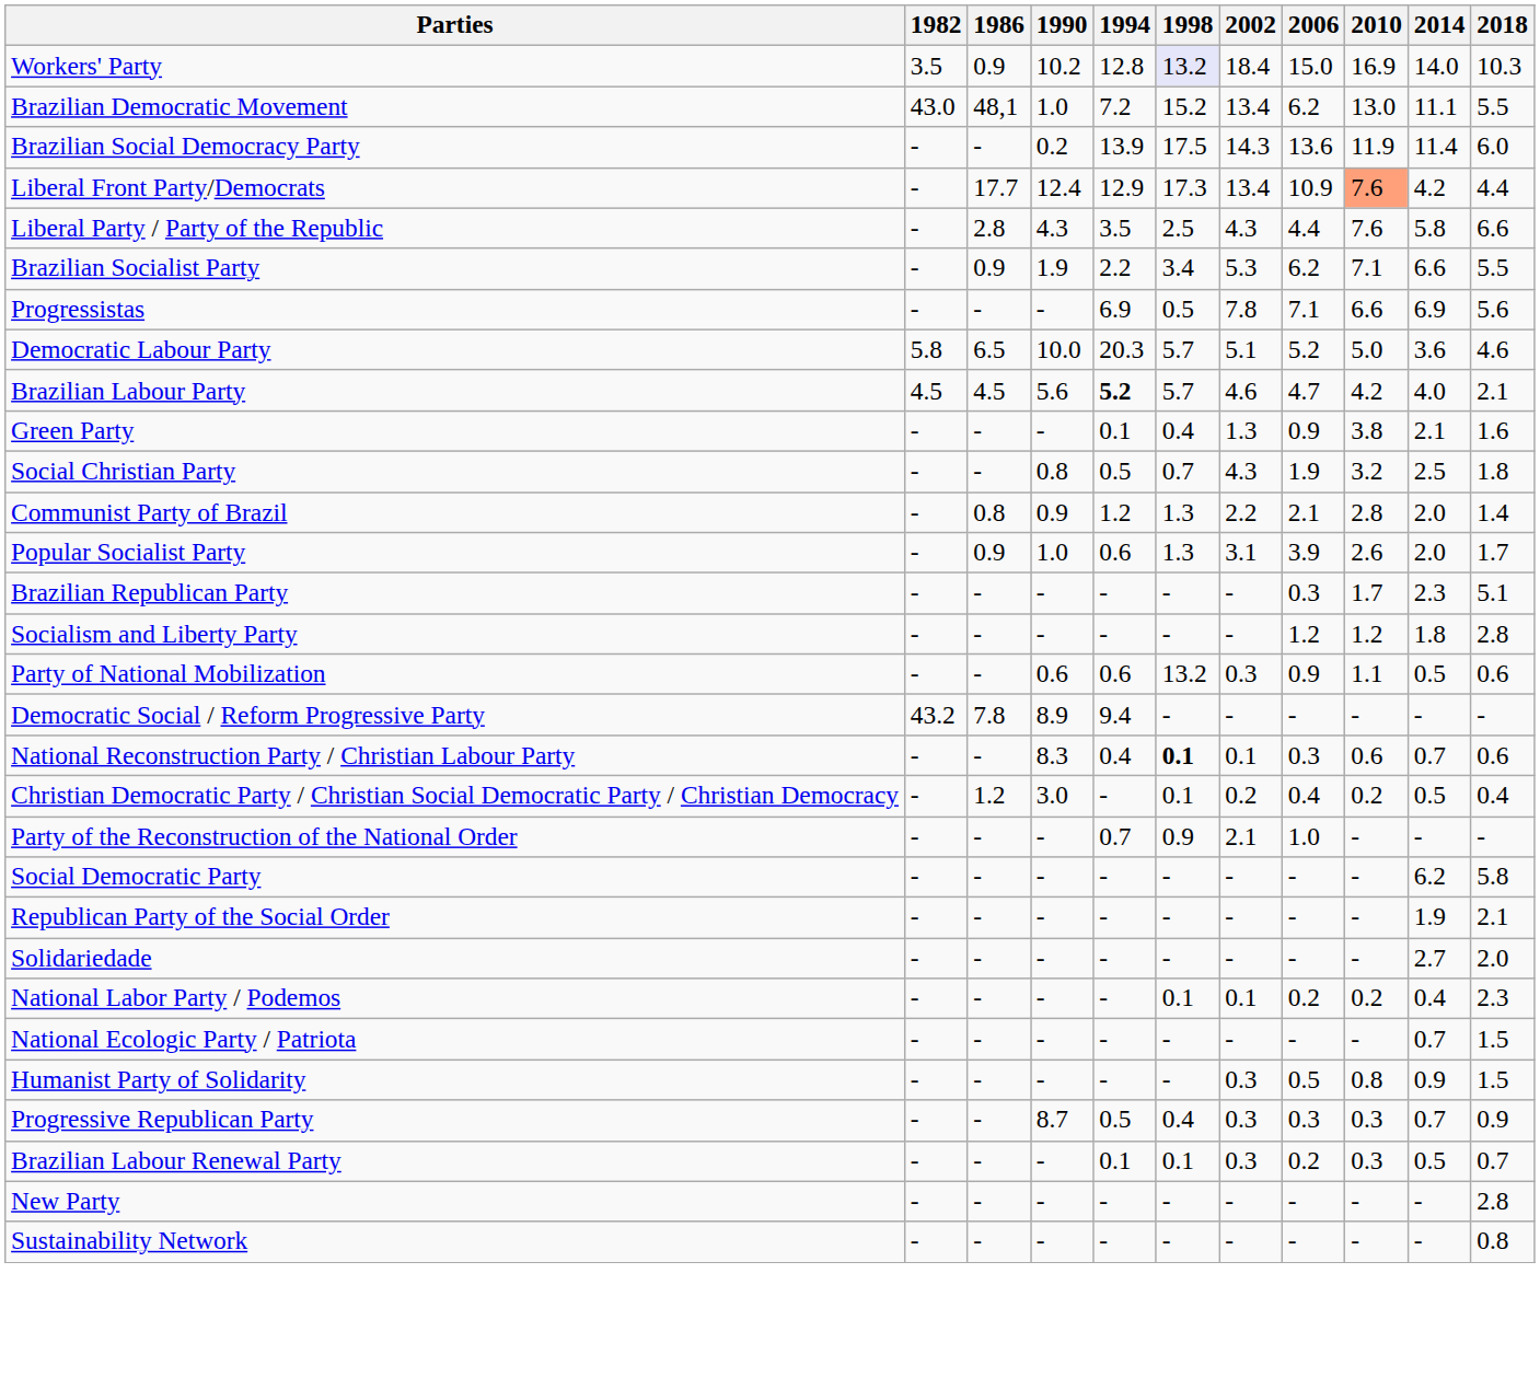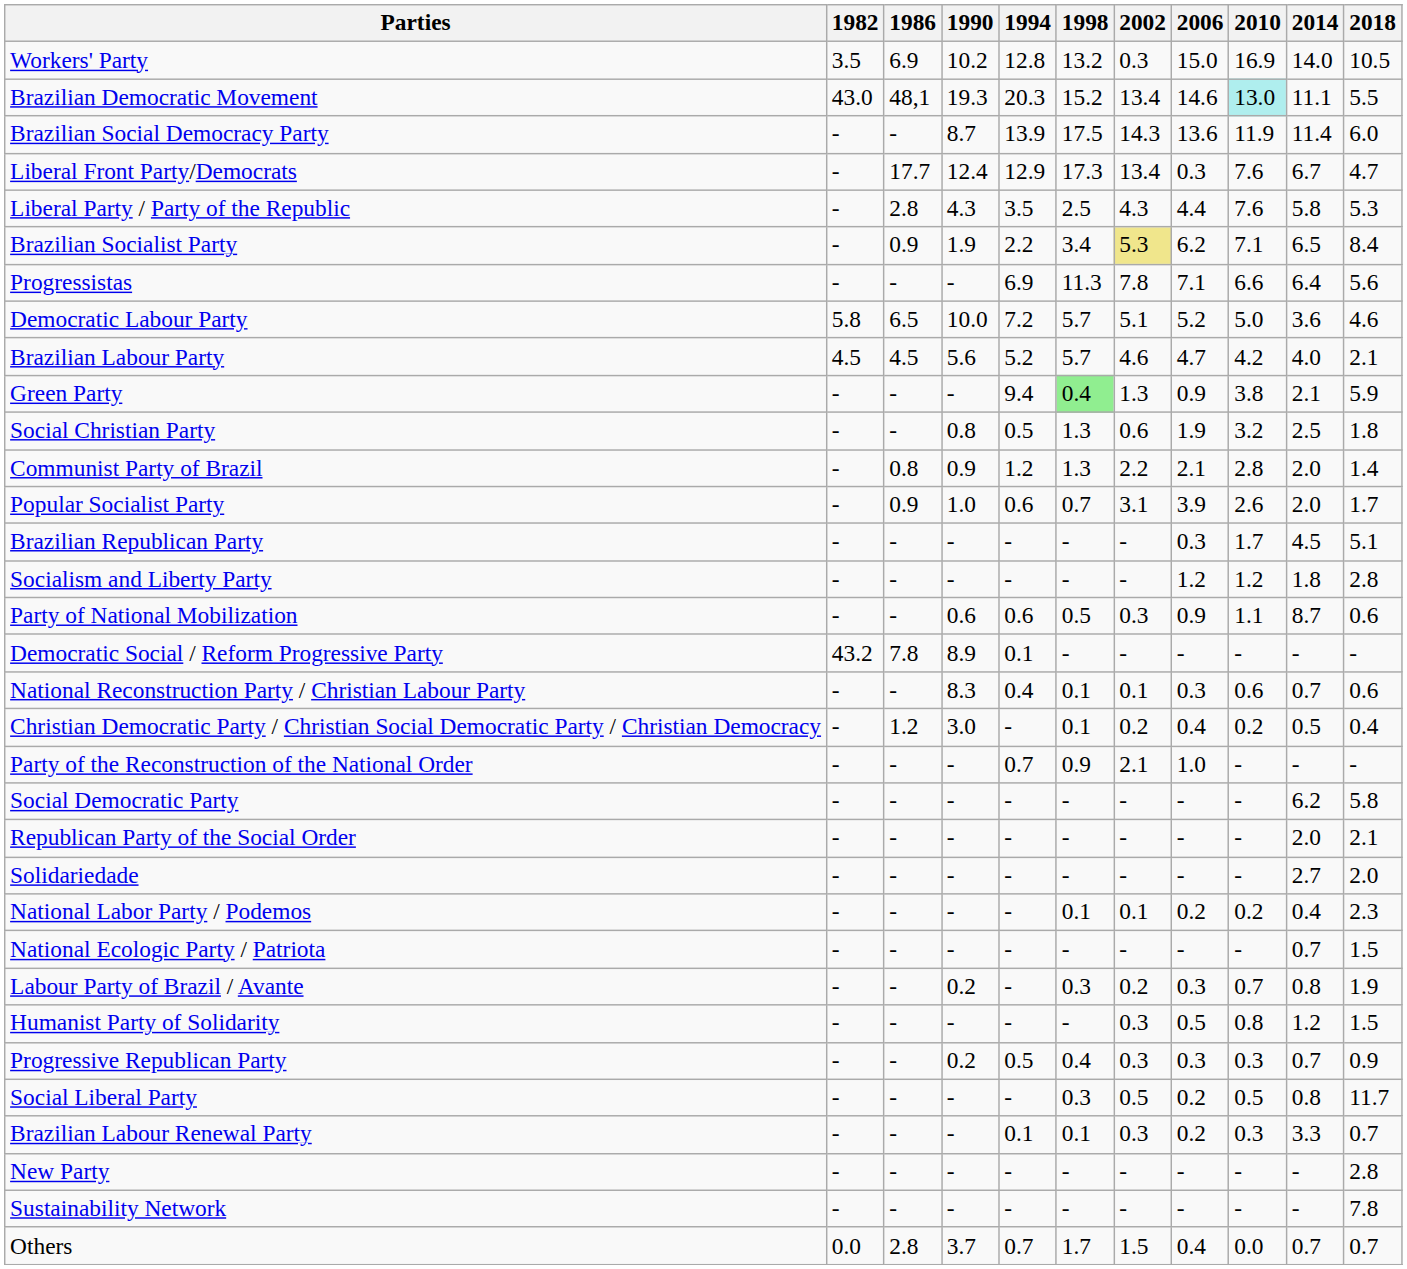Workers' Party | 1986: 0.9 -> 6.9
Workers' Party | 1998: lavender background -> no background
Workers' Party | 2002: 18.4 -> 0.3
Workers' Party | 2018: 10.3 -> 10.5
Brazilian Democratic Movement | 1990: 1.0 -> 19.3
Brazilian Democratic Movement | 1994: 7.2 -> 20.3
Brazilian Democratic Movement | 2006: 6.2 -> 14.6
Brazilian Democratic Movement | 2010: no background -> paleturquoise background
Brazilian Social Democracy Party | 1990: 0.2 -> 8.7
Liberal Front Party/Democrats | 2006: 10.9 -> 0.3
Liberal Front Party/Democrats | 2010: lightsalmon background -> no background
Liberal Front Party/Democrats | 2014: 4.2 -> 6.7
Liberal Front Party/Democrats | 2018: 4.4 -> 4.7
Liberal Party / Party of the Republic | 2018: 6.6 -> 5.3
Brazilian Socialist Party | 2002: no background -> khaki background
Brazilian Socialist Party | 2014: 6.6 -> 6.5
Brazilian Socialist Party | 2018: 5.5 -> 8.4
Progressistas | 1998: 0.5 -> 11.3
Progressistas | 2014: 6.9 -> 6.4
Democratic Labour Party | 1994: 20.3 -> 7.2
Brazilian Labour Party | 1994: bold -> normal
Green Party | 1994: 0.1 -> 9.4
Green Party | 1998: no background -> lightgreen background
Green Party | 2018: 1.6 -> 5.9
Social Christian Party | 1998: 0.7 -> 1.3
Social Christian Party | 2002: 4.3 -> 0.6
Popular Socialist Party | 1998: 1.3 -> 0.7
Brazilian Republican Party | 2014: 2.3 -> 4.5
Party of National Mobilization | 1998: 13.2 -> 0.5
Party of National Mobilization | 2014: 0.5 -> 8.7
Democratic Social / Reform Progressive Party | 1994: 9.4 -> 0.1
National Reconstruction Party / Christian Labour Party | 1998: bold -> normal
Republican Party of the Social Order | 2014: 1.9 -> 2.0
+ row: Labour Party of Brazil / Avante | - | - | 0.2 | - | 0.3 | 0.2 | 0.3 | 0.7 | 0.8 | 1.9
Humanist Party of Solidarity | 2014: 0.9 -> 1.2
Progressive Republican Party | 1990: 8.7 -> 0.2
+ row: Social Liberal Party | - | - | - | - | 0.3 | 0.5 | 0.2 | 0.5 | 0.8 | 11.7
Brazilian Labour Renewal Party | 2014: 0.5 -> 3.3
Sustainability Network | 2018: 0.8 -> 7.8
+ row: Others | 0.0 | 2.8 | 3.7 | 0.7 | 1.7 | 1.5 | 0.4 | 0.0 | 0.7 | 0.7
